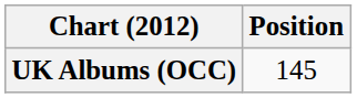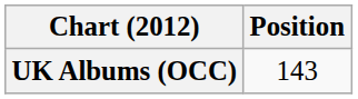UK Albums (OCC) | Position: 145 -> 143
